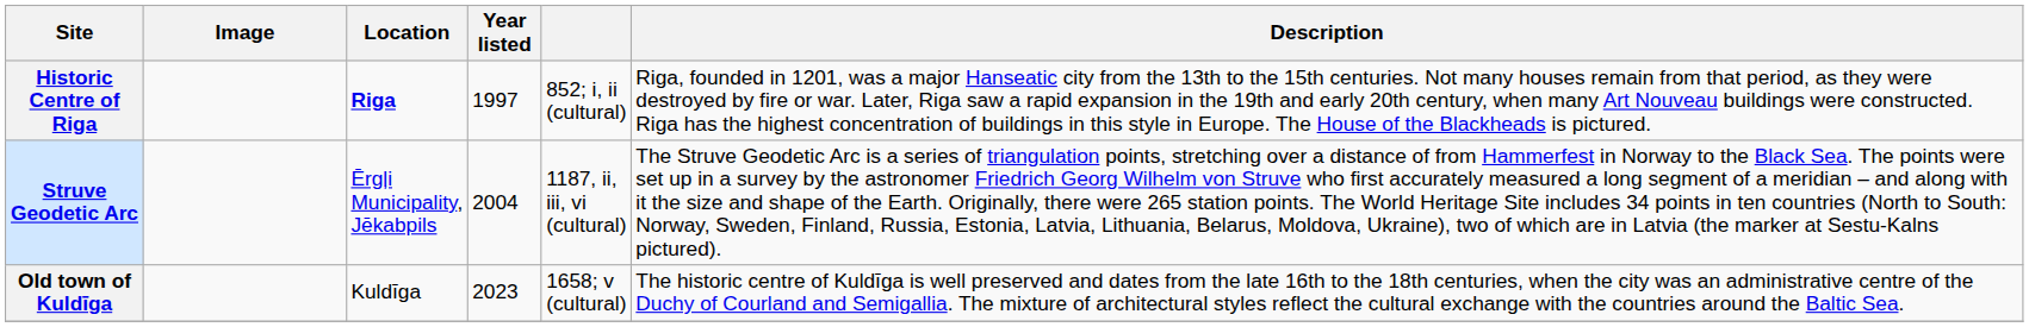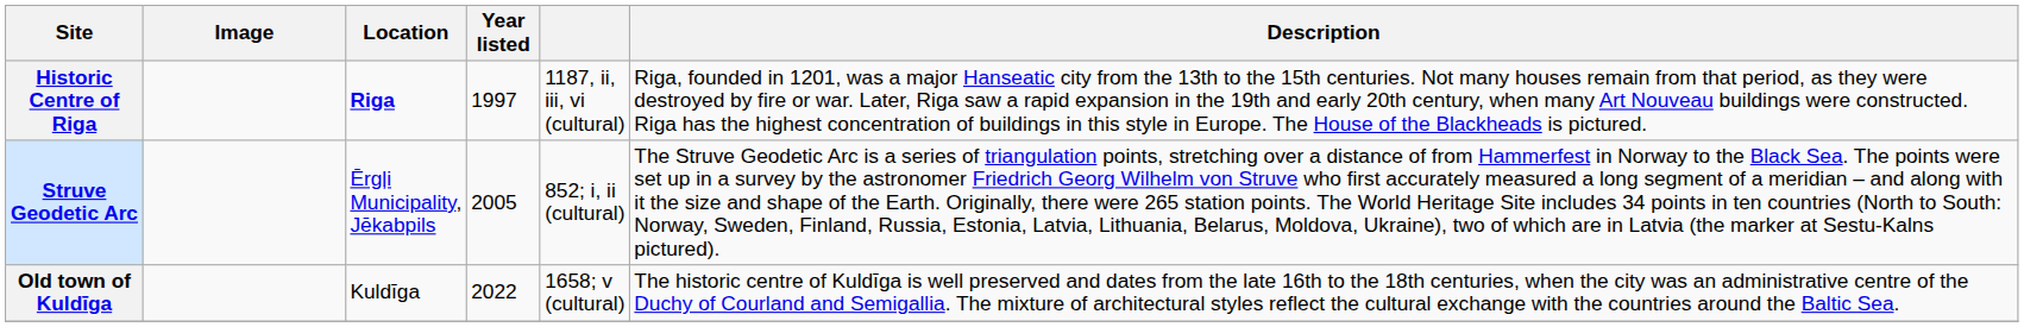Historic Centre of Riga | column 5: 852; i, ii (cultural) -> 1187, ii, iii, vi (cultural)
Struve Geodetic Arc | Year listed: 2004 -> 2005
Struve Geodetic Arc | column 5: 1187, ii, iii, vi (cultural) -> 852; i, ii (cultural)
Old town of Kuldīga | Year listed: 2023 -> 2022
